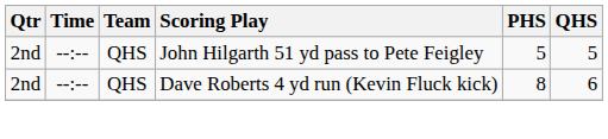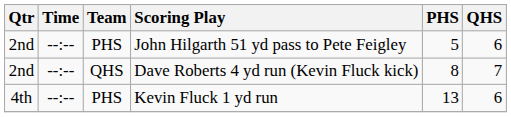John Hilgarth 51 yd pass to Pete Feigley | Team: QHS -> PHS
John Hilgarth 51 yd pass to Pete Feigley | QHS: 5 -> 6
Dave Roberts 4 yd run (Kevin Fluck kick) | QHS: 6 -> 7
+ row: 4th | --:-- | PHS | Kevin Fluck 1 yd run | 13 | 6
